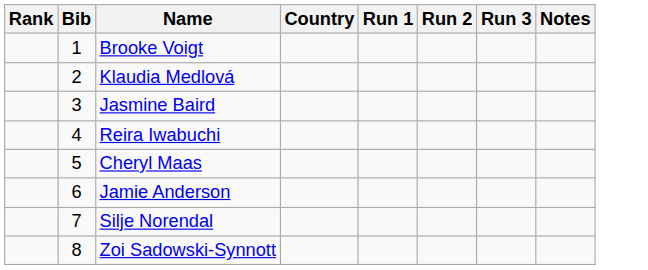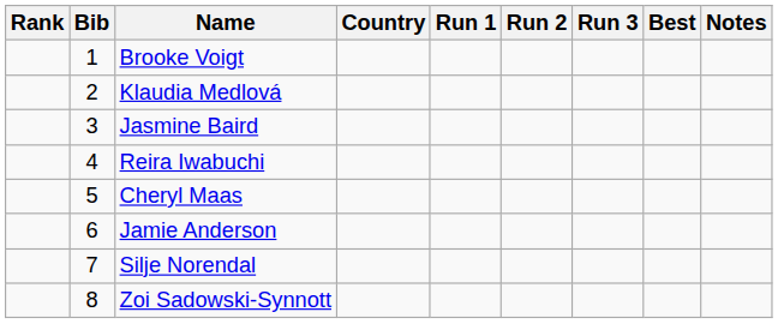+ column: Best
